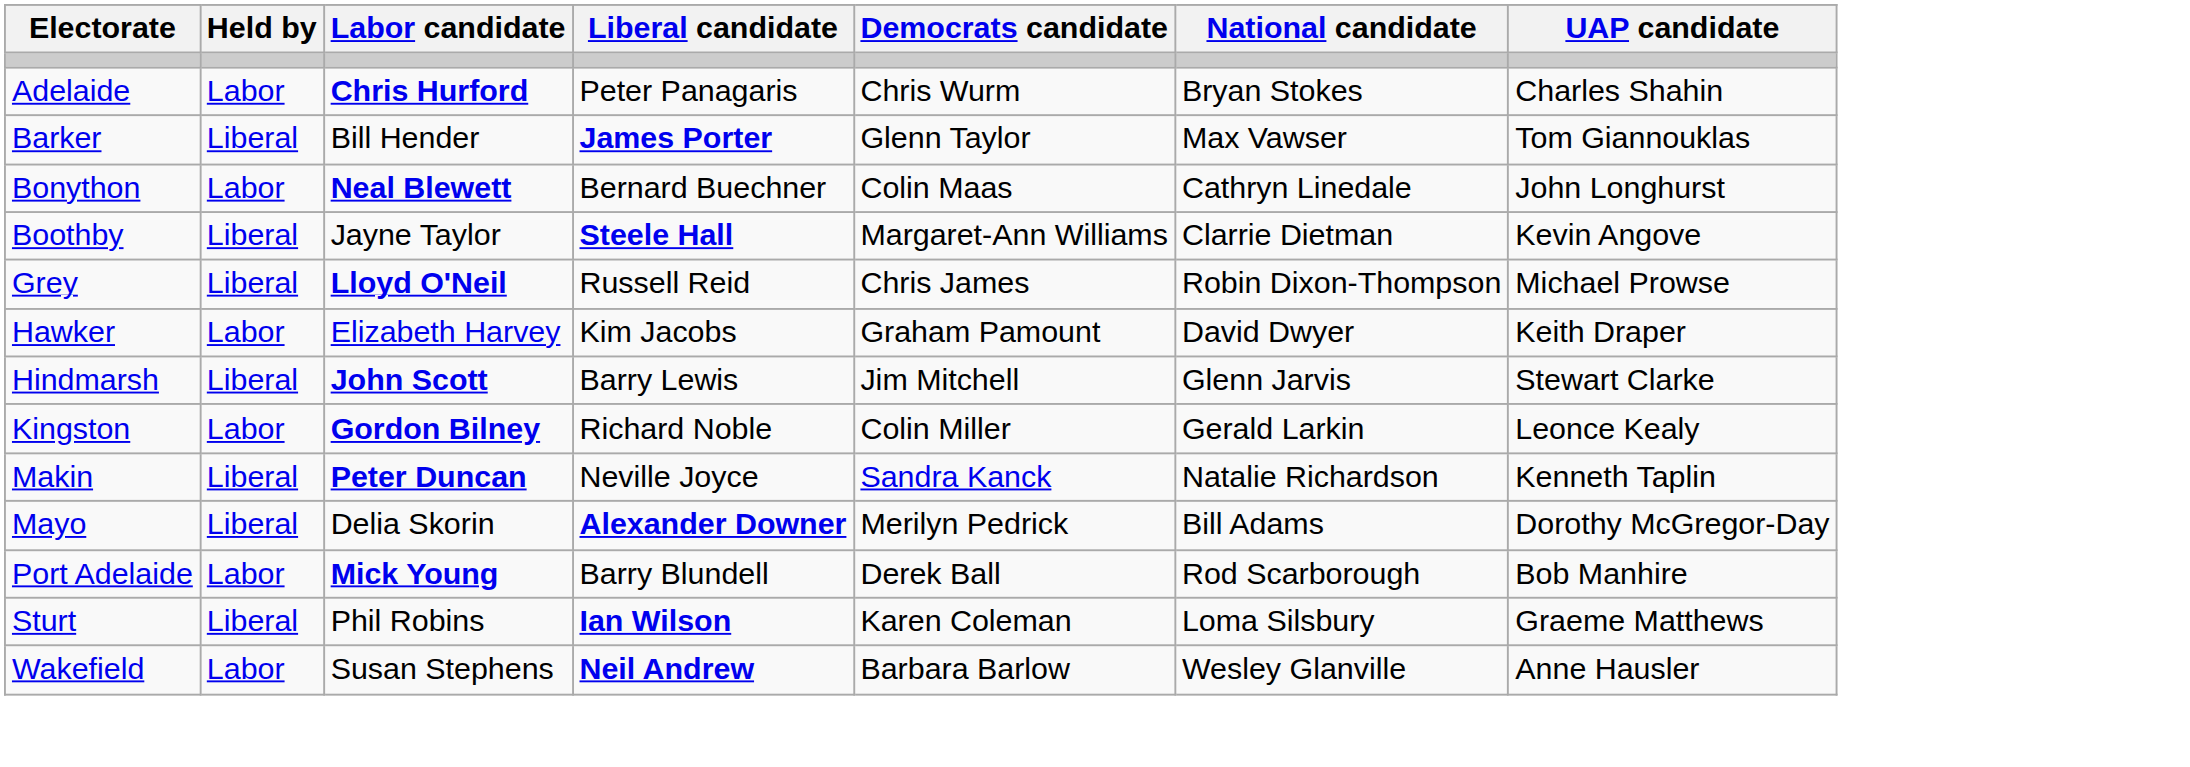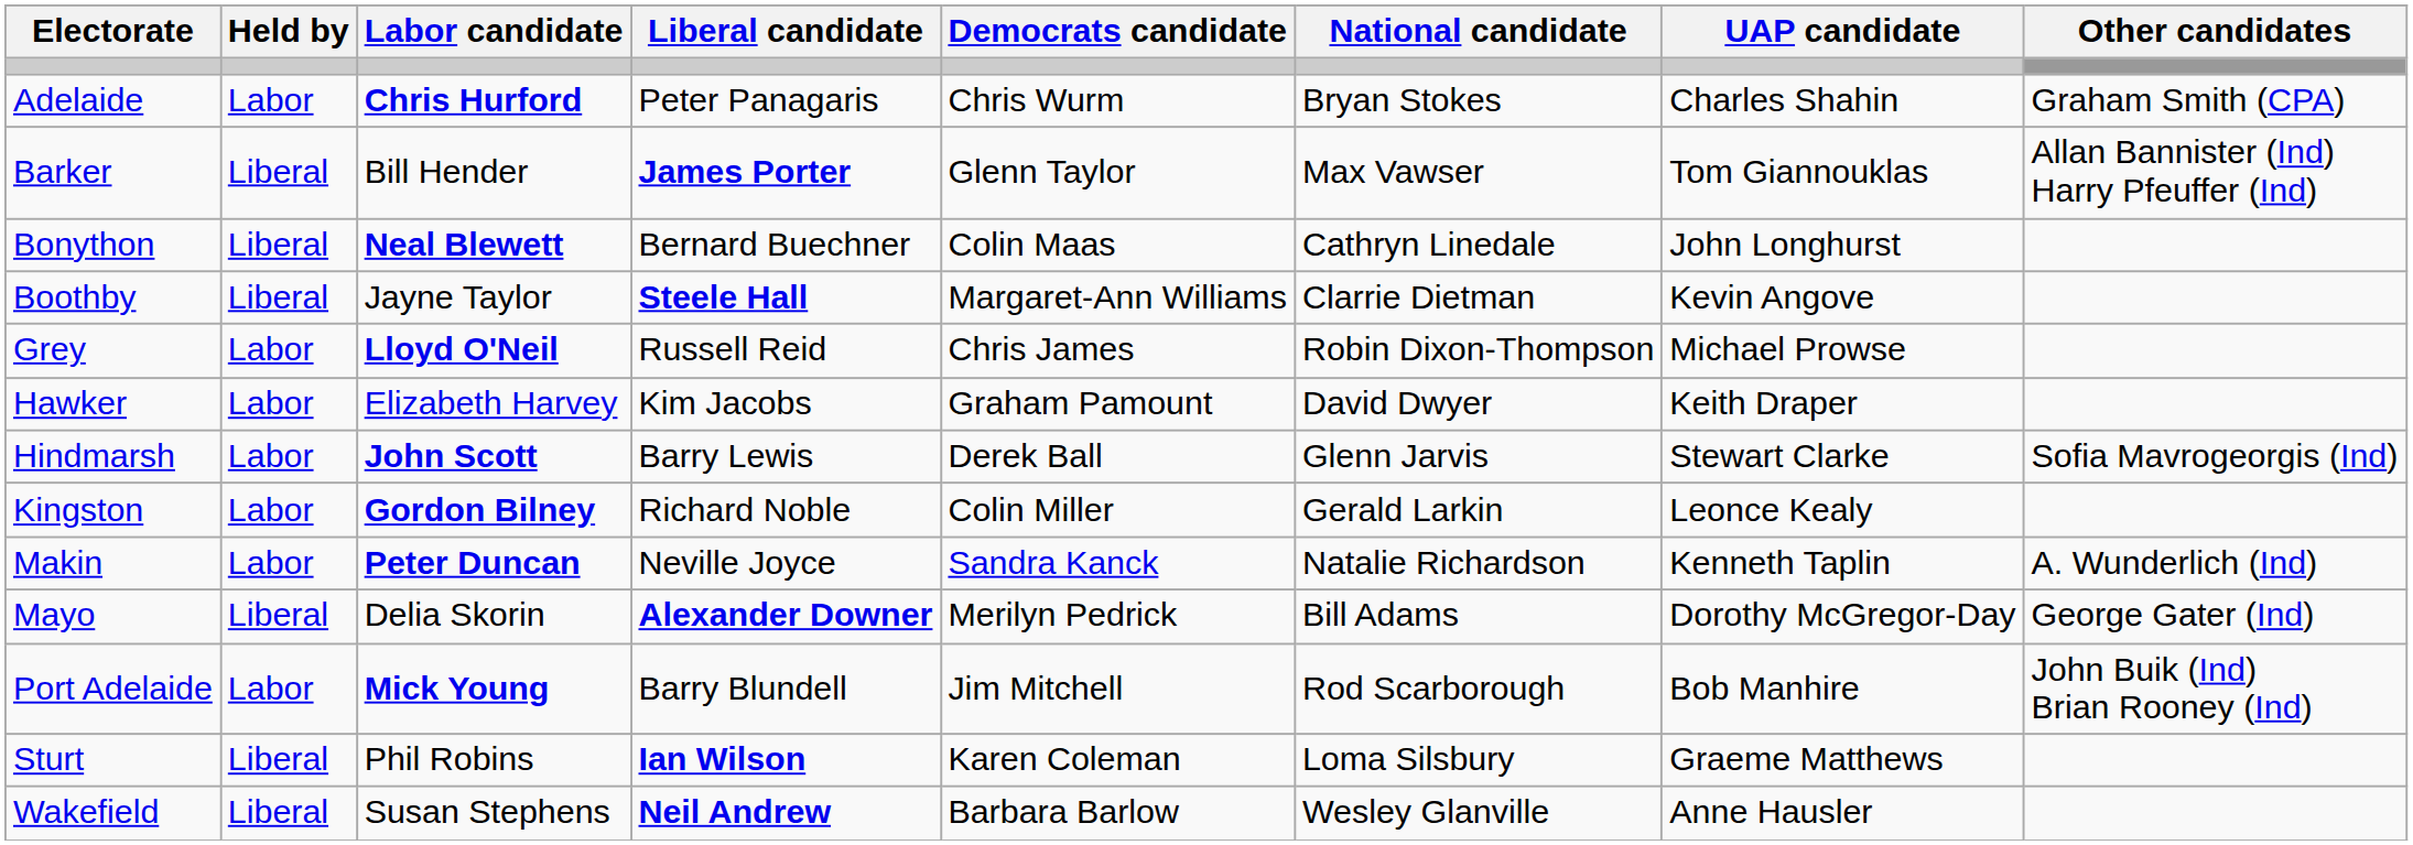+ column: Other candidates | Graham Smith (CPA) | Allan Bannister (Ind) Harry Pfeuffer (Ind) | Sofia Mavrogeorgis (Ind) | A. Wunderlich (Ind) | George Gater (Ind) | John Buik (Ind) Brian Rooney (Ind)
Bonython | Held by: Labor -> Liberal
Grey | Held by: Liberal -> Labor
Hindmarsh | Held by: Liberal -> Labor
Hindmarsh | Democrats candidate: Jim Mitchell -> Derek Ball
Makin | Held by: Liberal -> Labor
Port Adelaide | Democrats candidate: Derek Ball -> Jim Mitchell
Wakefield | Held by: Labor -> Liberal
